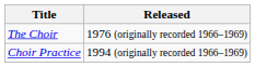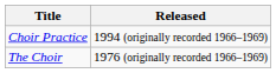rows swapped: The Choir <-> Choir Practice
